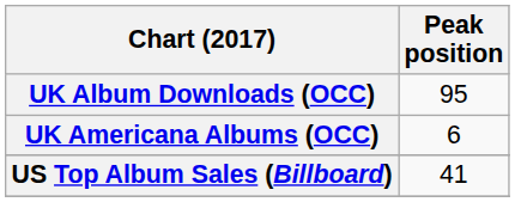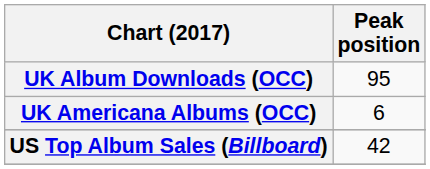US Top Album Sales (Billboard) | Peak position: 41 -> 42
